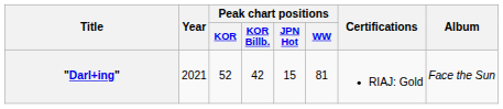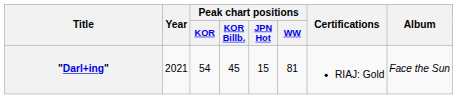"Darl+ing" | Peak chart positions / KOR: 52 -> 54
"Darl+ing" | Peak chart positions / KOR Billb.: 42 -> 45
